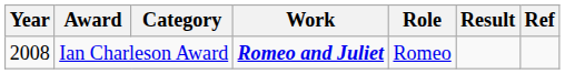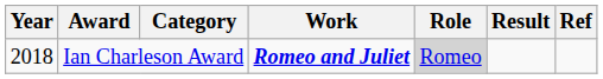Ian Charleson Award | Year: 2008 -> 2018
Ian Charleson Award | Role: no background -> lightgrey background
